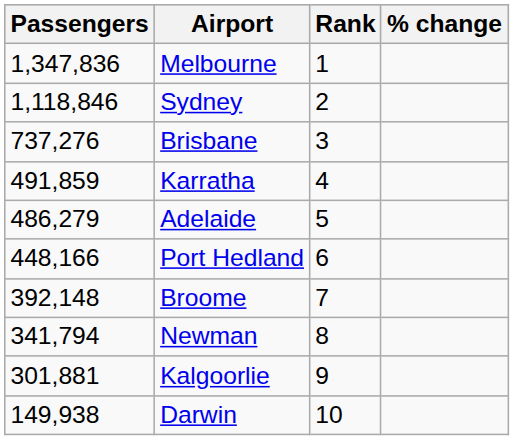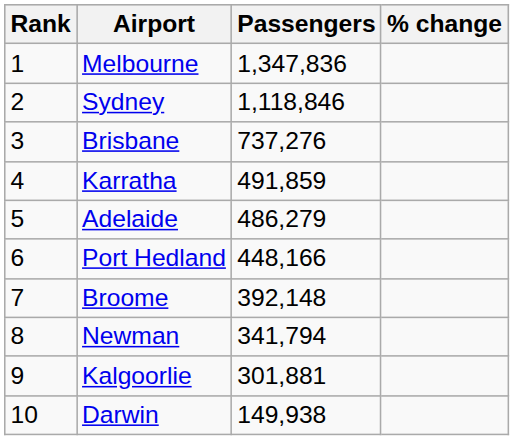columns swapped: Rank <-> Passengers
